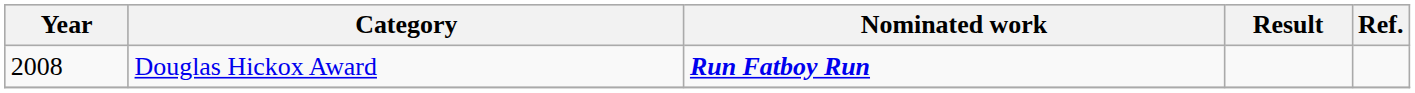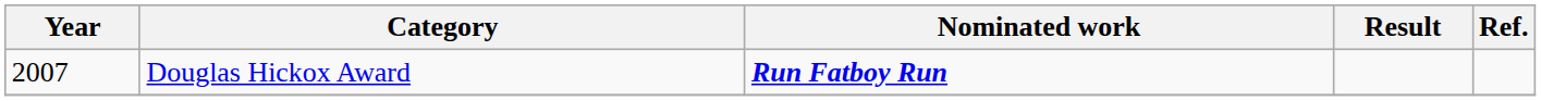Douglas Hickox Award | Year: 2008 -> 2007
